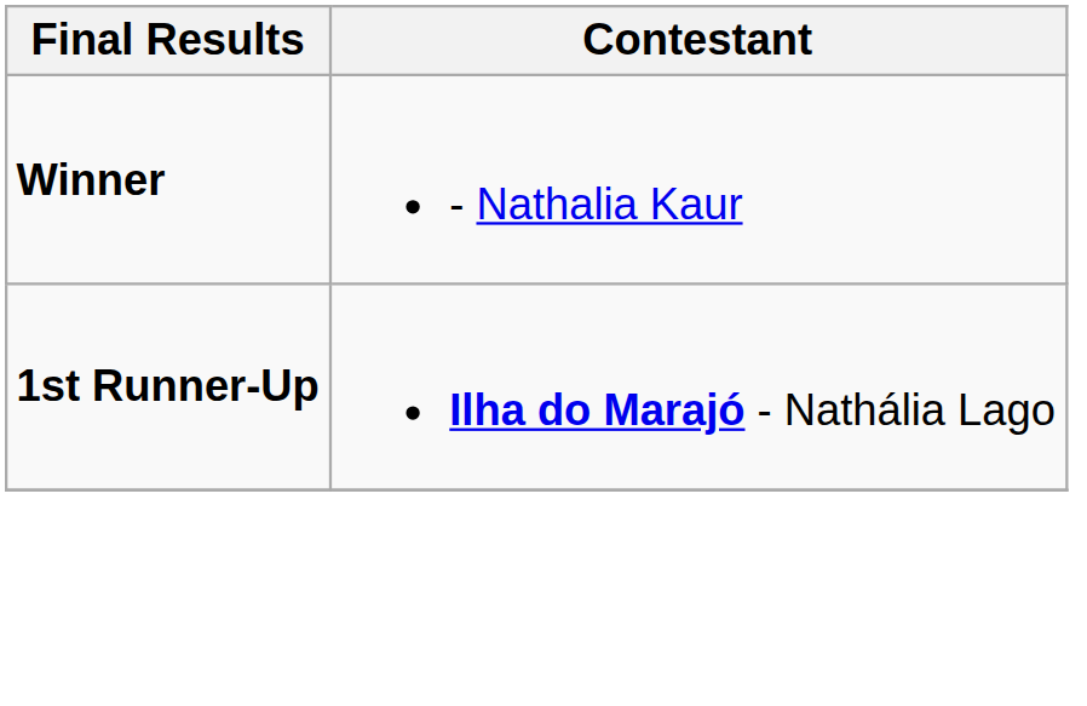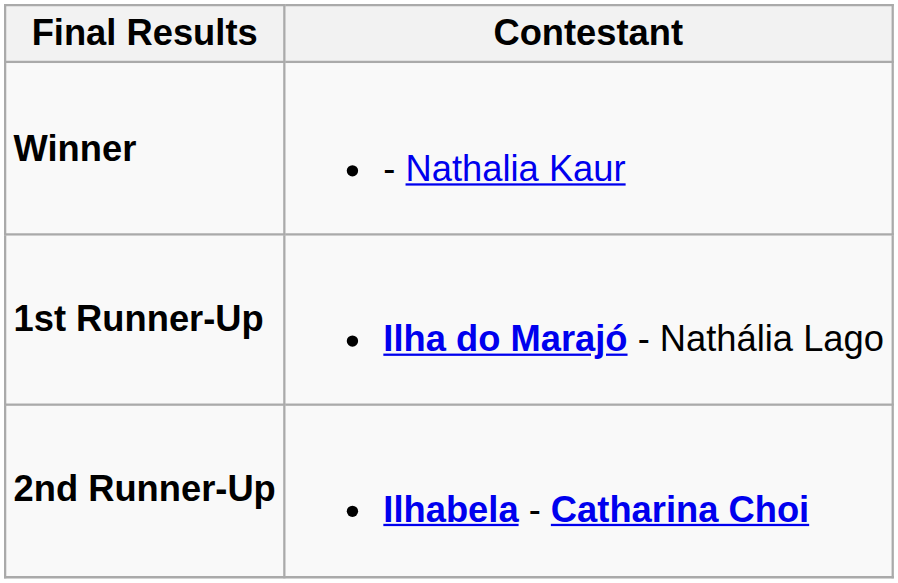+ row: 2nd Runner-Up | Ilhabela - Catharina Choi
